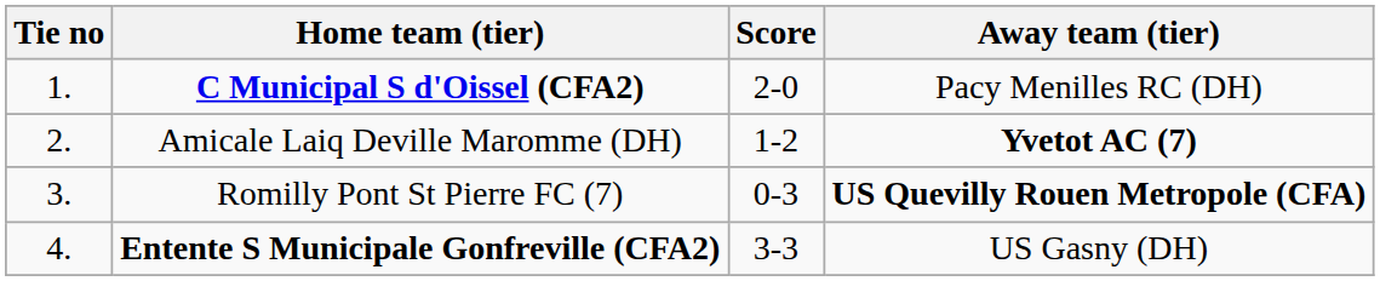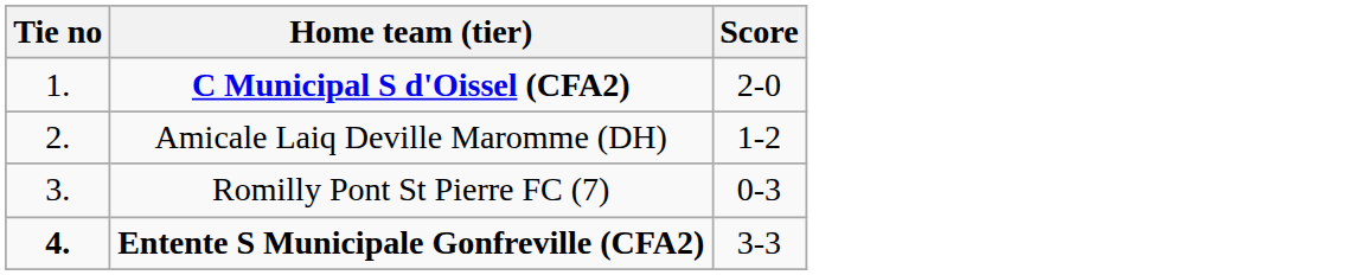- column: Away team (tier) | Pacy Menilles RC (DH) | Yvetot AC (7) | US Quevilly Rouen Metropole (CFA) | US Gasny (DH)
Entente S Municipale Gonfreville (CFA2) | Tie no: normal -> bold
